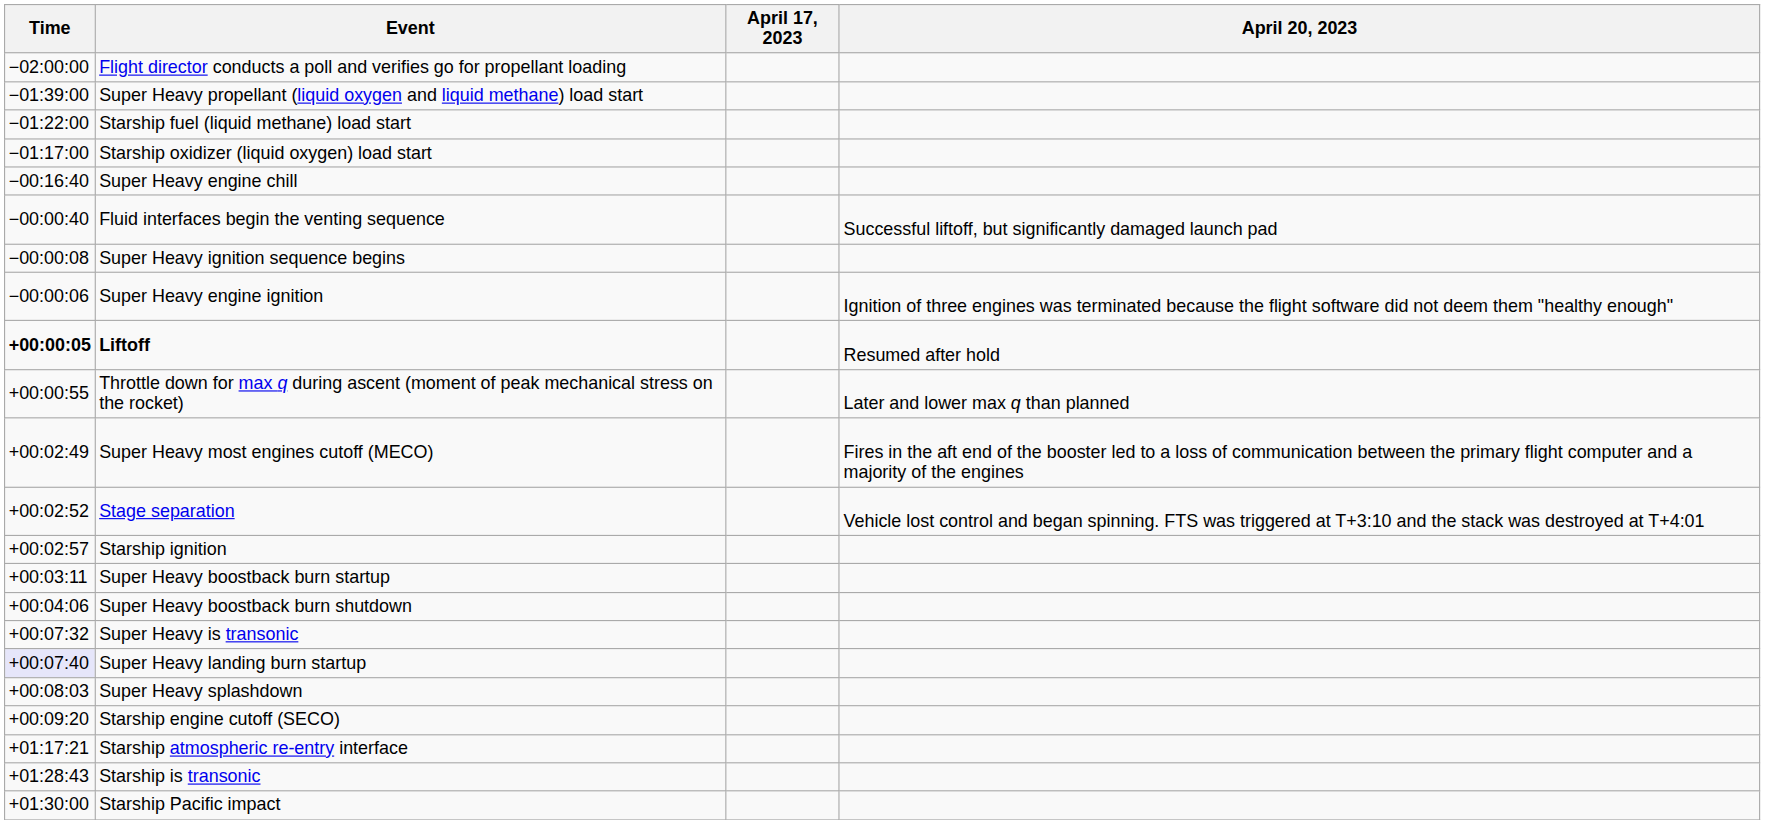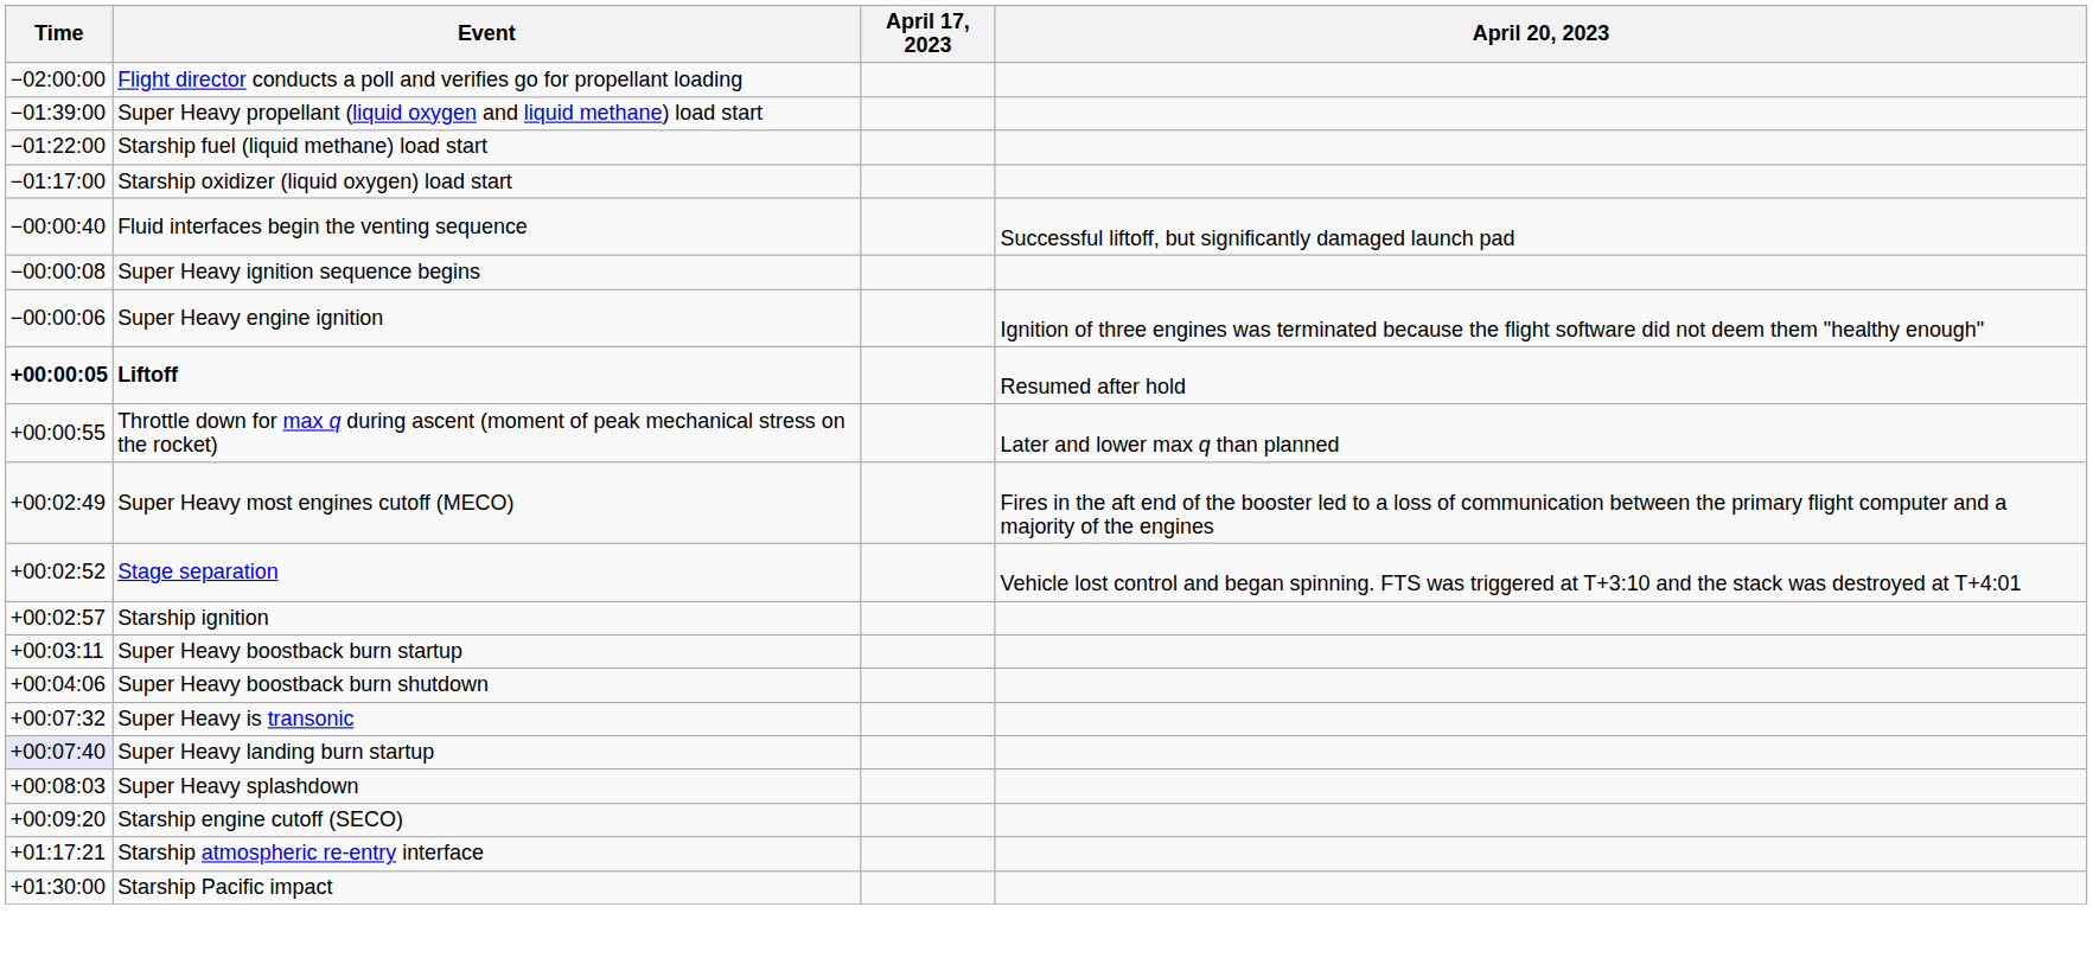- row: −00:16:40 | Super Heavy engine chill
- row: +01:28:43 | Starship is transonic
